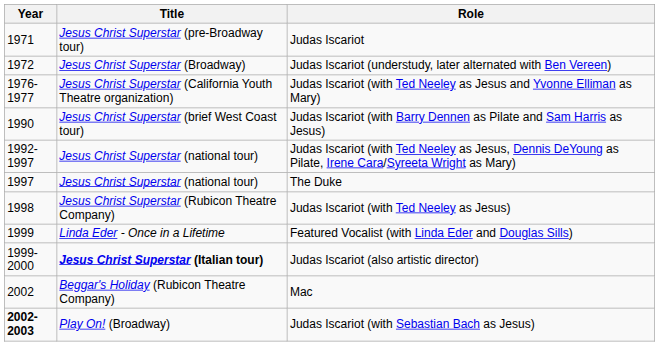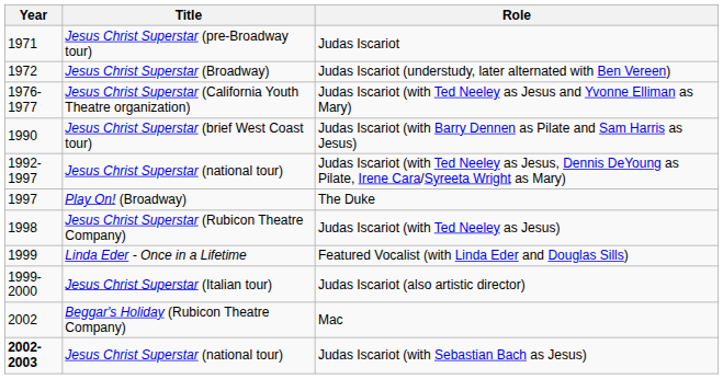The Duke | Title: Jesus Christ Superstar (national tour) -> Play On! (Broadway)
Judas Iscariot (also artistic director) | Title: bold -> normal
Judas Iscariot (with Sebastian Bach as Jesus) | Title: Play On! (Broadway) -> Jesus Christ Superstar (national tour)
